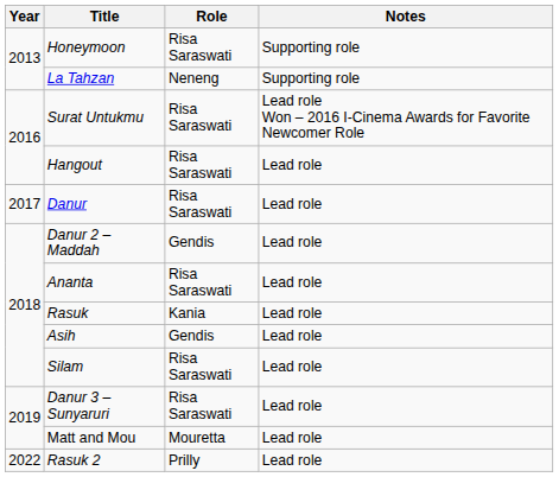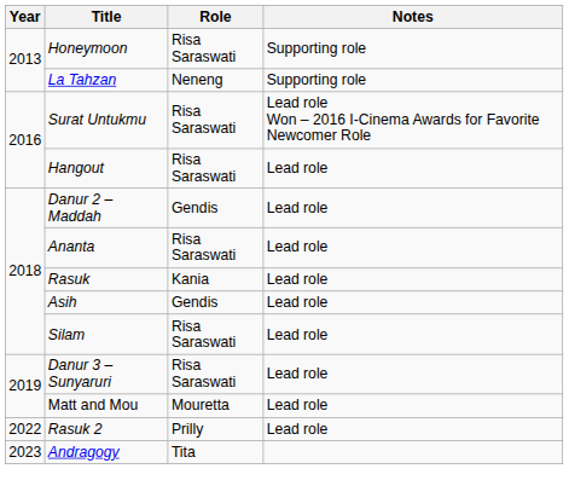- row: 2017 | Danur | Risa Saraswati | Lead role
+ row: 2023 | Andragogy | Tita
